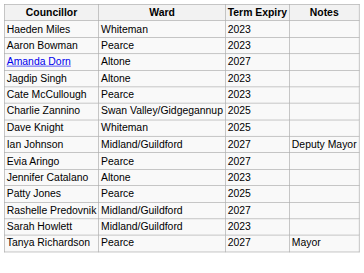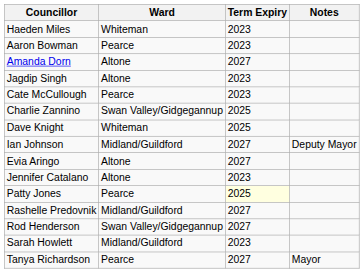Evia Aringo | Ward: Pearce -> Altone
Patty Jones | Term Expiry: no background -> lightyellow background
+ row: Rod Henderson | Swan Valley/Gidgegannup | 2027
